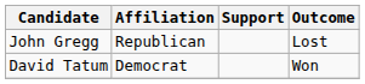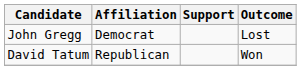John Gregg | Affiliation: Republican -> Democrat
David Tatum | Affiliation: Democrat -> Republican
